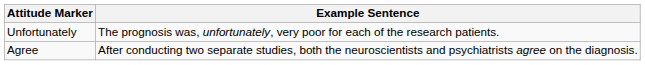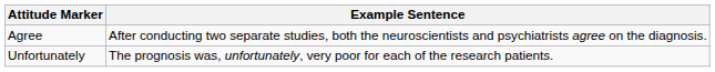rows swapped: Unfortunately <-> Agree
